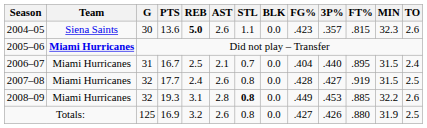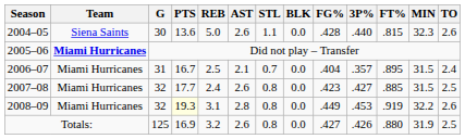2004–05 | REB: bold -> normal
2004–05 | FG%: .423 -> .428
2004–05 | 3P%: .357 -> .440
2006–07 | 3P%: .440 -> .357
2007–08 | FG%: .428 -> .423
2007–08 | FT%: .919 -> .885
2008–09 | PTS: no background -> lightyellow background
2008–09 | STL: bold -> normal
2008–09 | FT%: .885 -> .919
